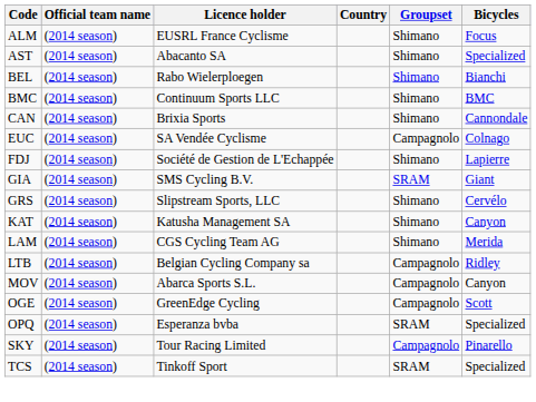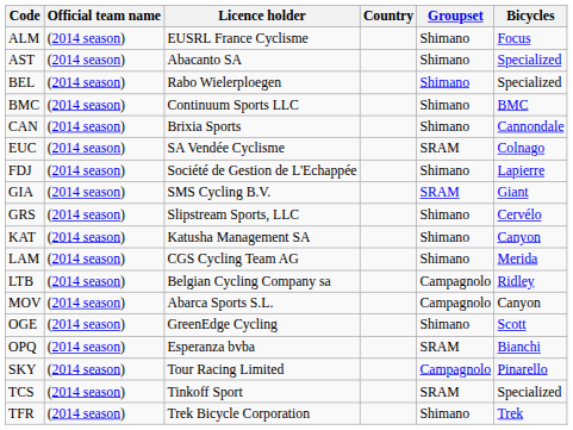BEL | Bicycles: Bianchi -> Specialized
EUC | Groupset: Campagnolo -> SRAM
OGE | Groupset: Campagnolo -> Shimano
OPQ | Bicycles: Specialized -> Bianchi
+ row: TFR | (2014 season) | Trek Bicycle Corporation | Shimano | Trek
